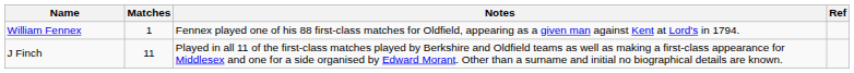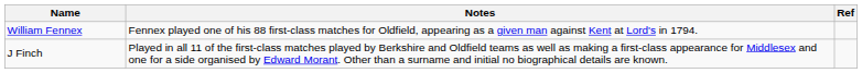- column: Matches | 1 | 11
